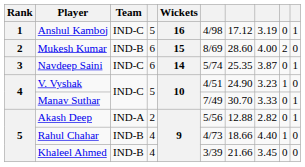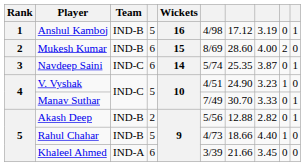Anshul Kamboj | Team: IND-C -> IND-B
Akash Deep | Team: IND-A -> IND-B
Rahul Chahar | column 4: 4 -> 5
Khaleel Ahmed | Team: IND-B -> IND-A
Khaleel Ahmed | column 4: 4 -> 6
